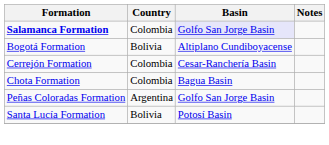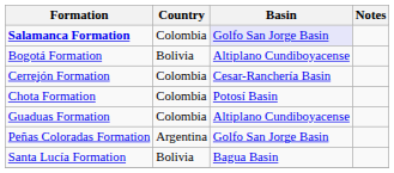Chota Formation | Basin: Bagua Basin -> Potosí Basin
+ row: Guaduas Formation | Colombia | Altiplano Cundiboyacense
Santa Lucía Formation | Basin: Potosí Basin -> Bagua Basin
